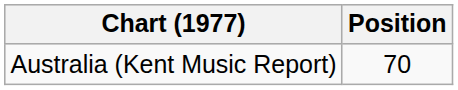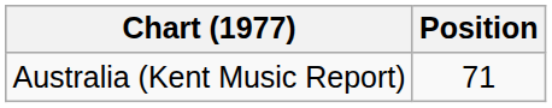Australia (Kent Music Report) | Position: 70 -> 71
